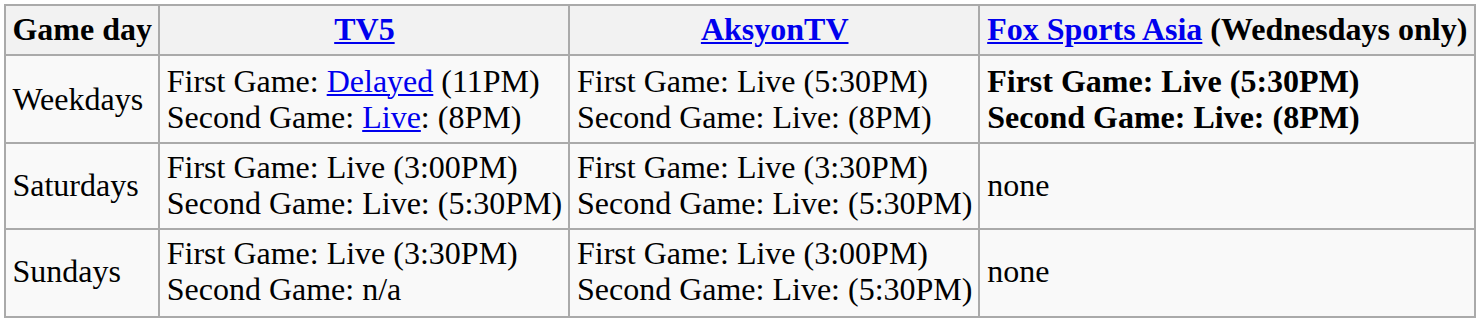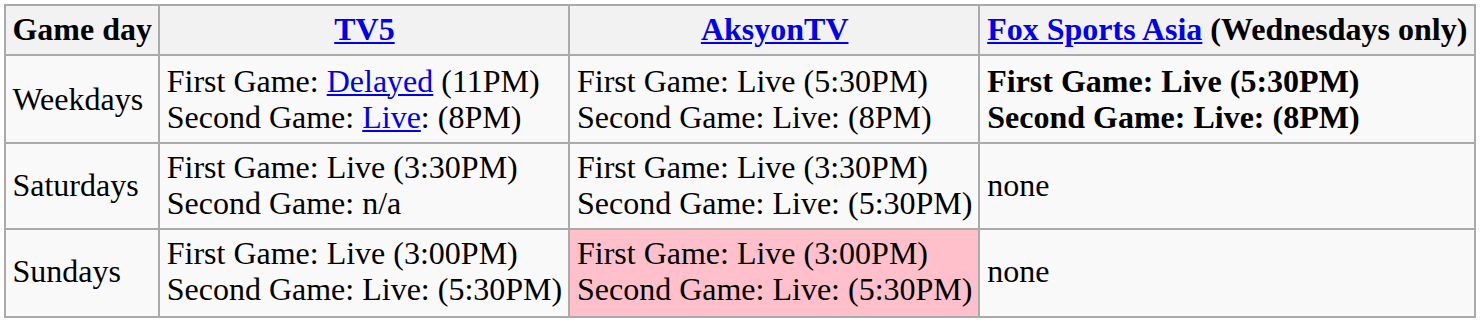Saturdays | TV5: First Game: Live (3:00PM) Second Game: Live: (5:30PM) -> First Game: Live (3:30PM) Second Game: n/a
Sundays | TV5: First Game: Live (3:30PM) Second Game: n/a -> First Game: Live (3:00PM) Second Game: Live: (5:30PM)
Sundays | AksyonTV: no background -> pink background
